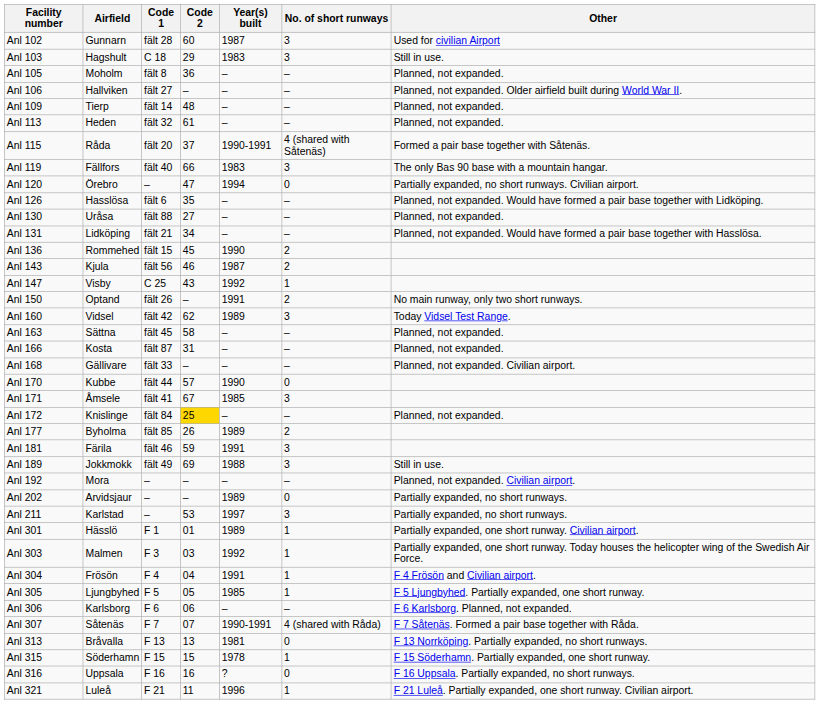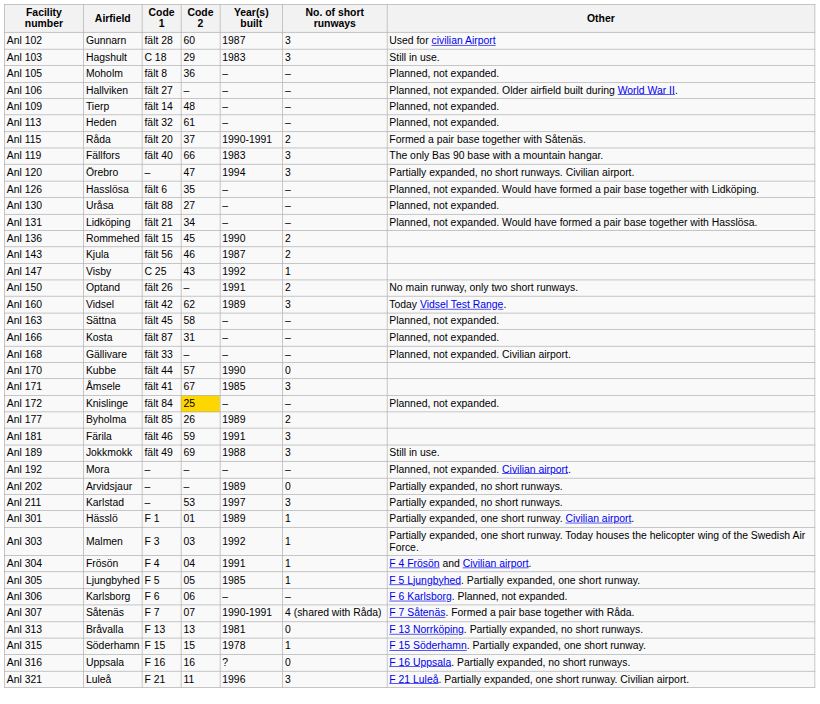Anl 115 | No. of short runways: 4 (shared with Såtenäs) -> 2
Anl 120 | No. of short runways: 0 -> 3
Anl 321 | No. of short runways: 1 -> 3
